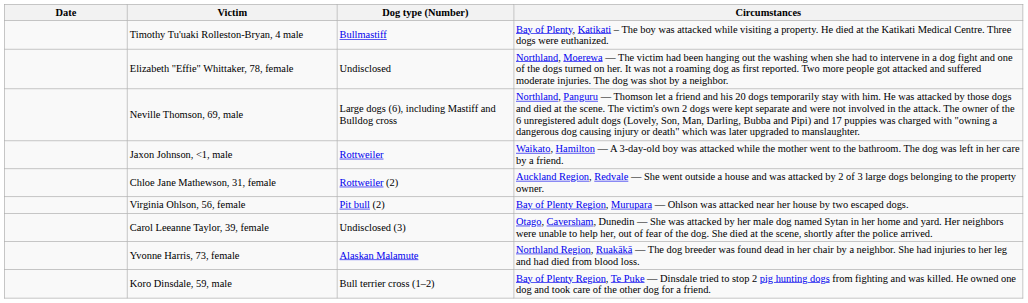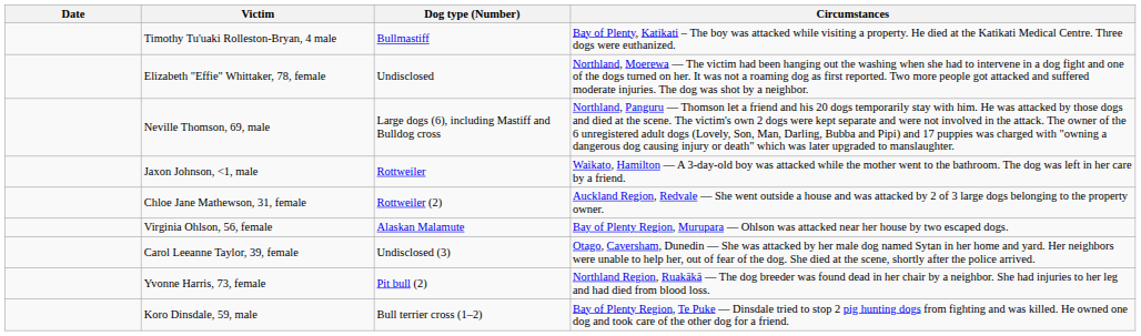Virginia Ohlson, 56, female | Dog type (Number): Pit bull (2) -> Alaskan Malamute
Yvonne Harris, 73, female | Dog type (Number): Alaskan Malamute -> Pit bull (2)
